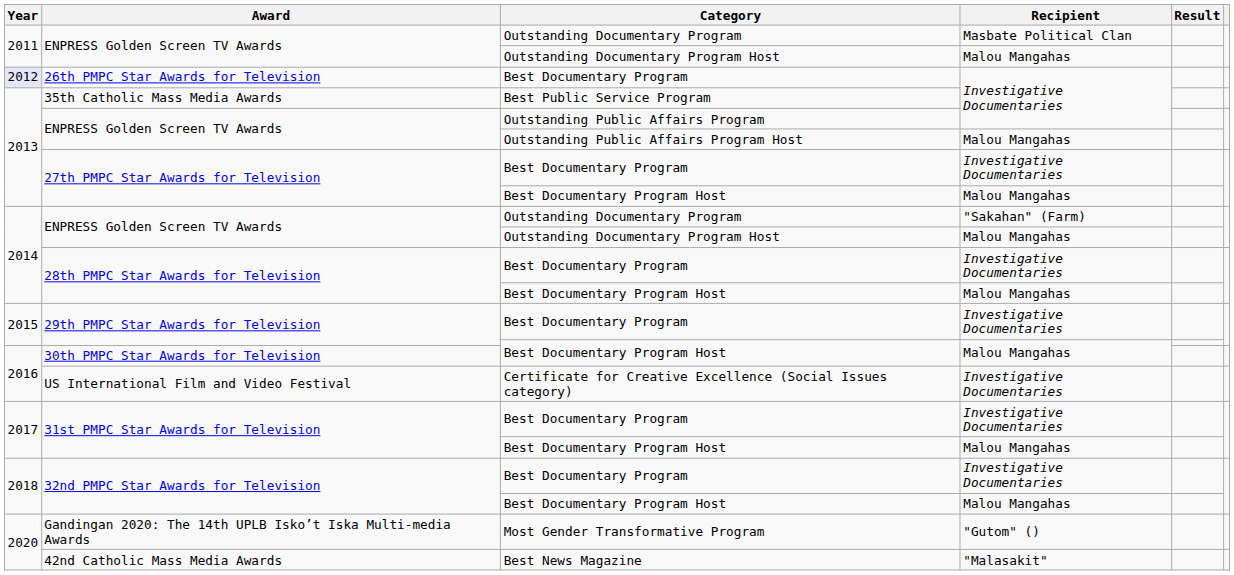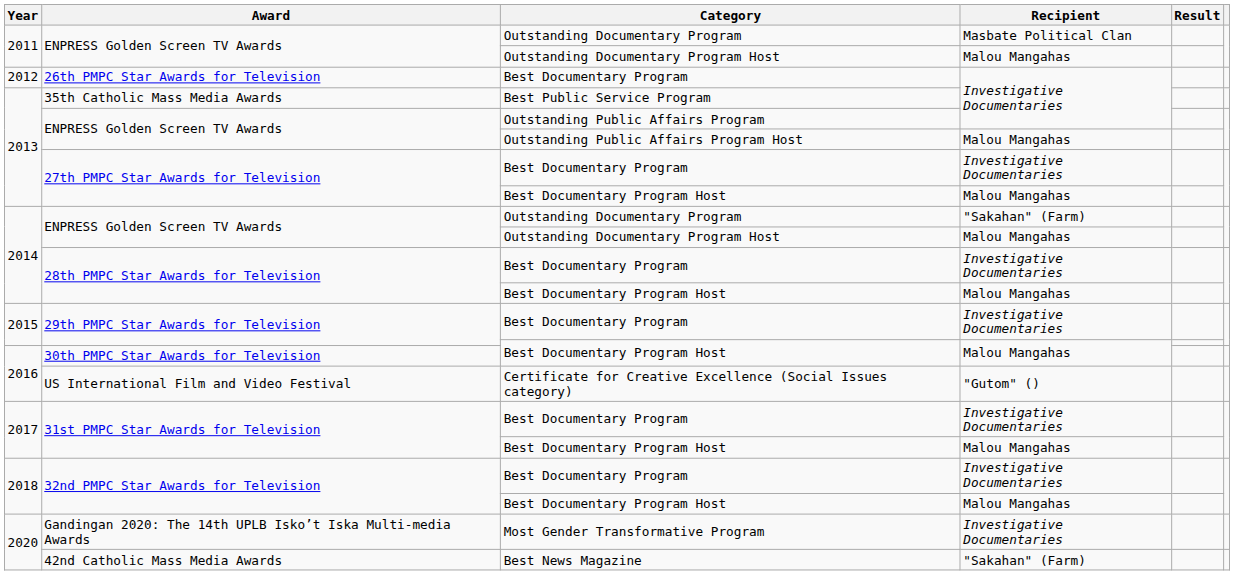26th PMPC Star Awards for Television | Year: lavender background -> no background
US International Film and Video Festival | Recipient: Investigative Documentaries -> "Gutom" ()
Gandingan 2020: The 14th UPLB Isko’t Iska Multi-media Awards | Recipient: "Gutom" () -> Investigative Documentaries
42nd Catholic Mass Media Awards | Recipient: "Malasakit" -> "Sakahan" (Farm)
